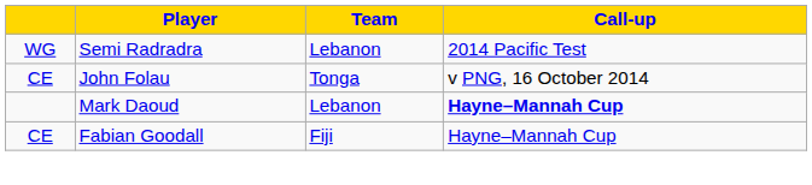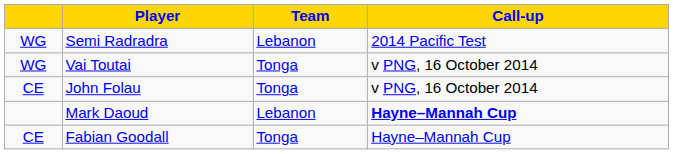+ row: WG | Vai Toutai | Tonga | v PNG, 16 October 2014
Fabian Goodall | Team: Fiji -> Tonga
